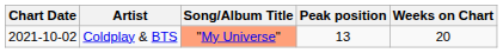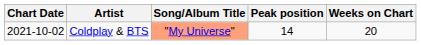Coldplay & BTS | Peak position: 13 -> 14
